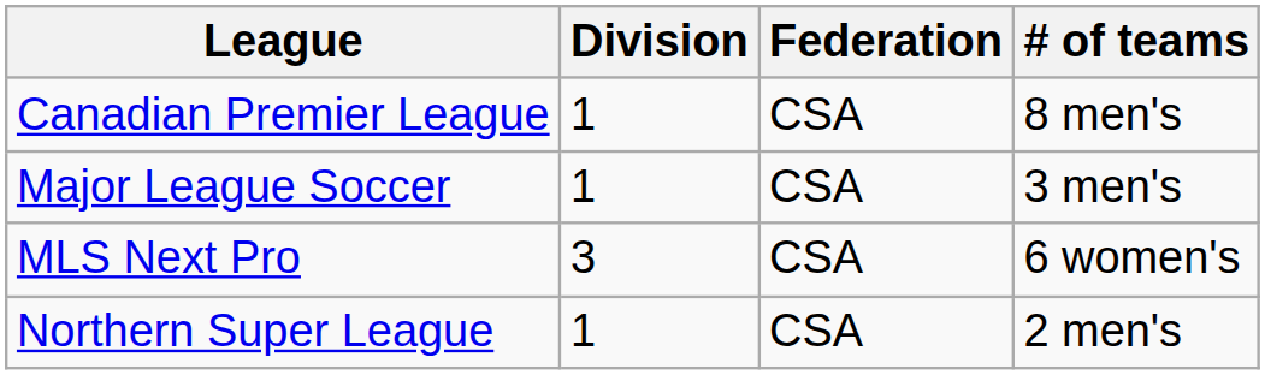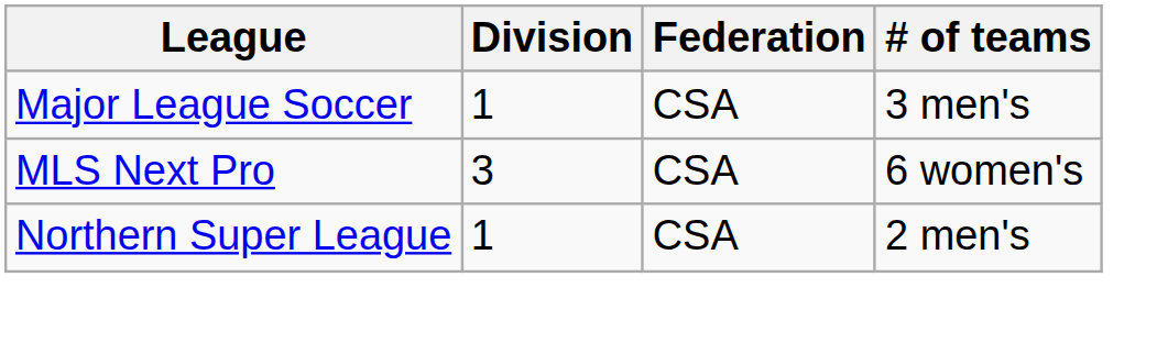- row: Canadian Premier League | 1 | CSA | 8 men's
